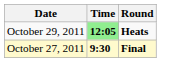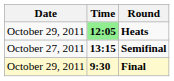+ row: October 27, 2011 | 13:15 | Semifinal
Final | Date: October 27, 2011 -> October 29, 2011
